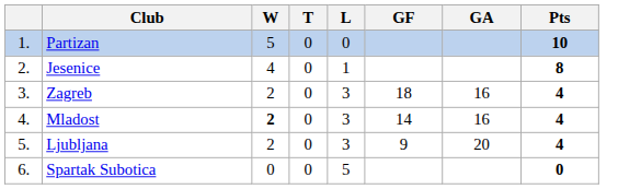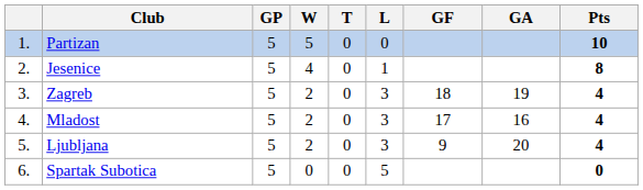+ column: GP | 5 | 5 | 5 | 5 | 5 | 5
Zagreb | GA: 16 -> 19
Mladost | W: bold -> normal
Mladost | GF: 14 -> 17
